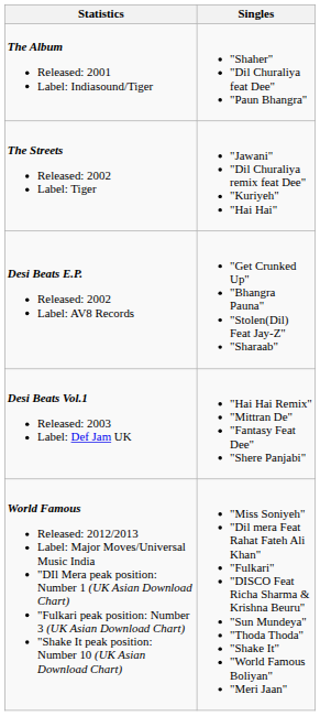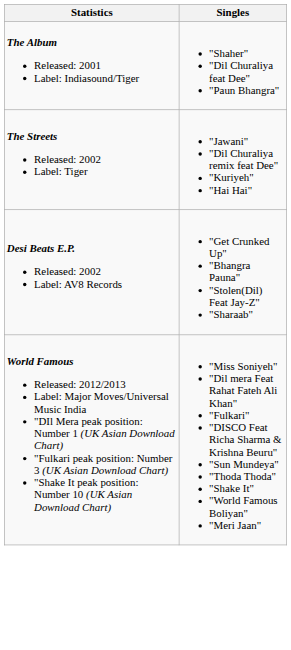- row: Desi Beats Vol.1 Released: 2003 Label: Def Jam UK | "Hai Hai Remix" "Mittran De" "Fantasy Feat Dee" "Shere Panjabi"
